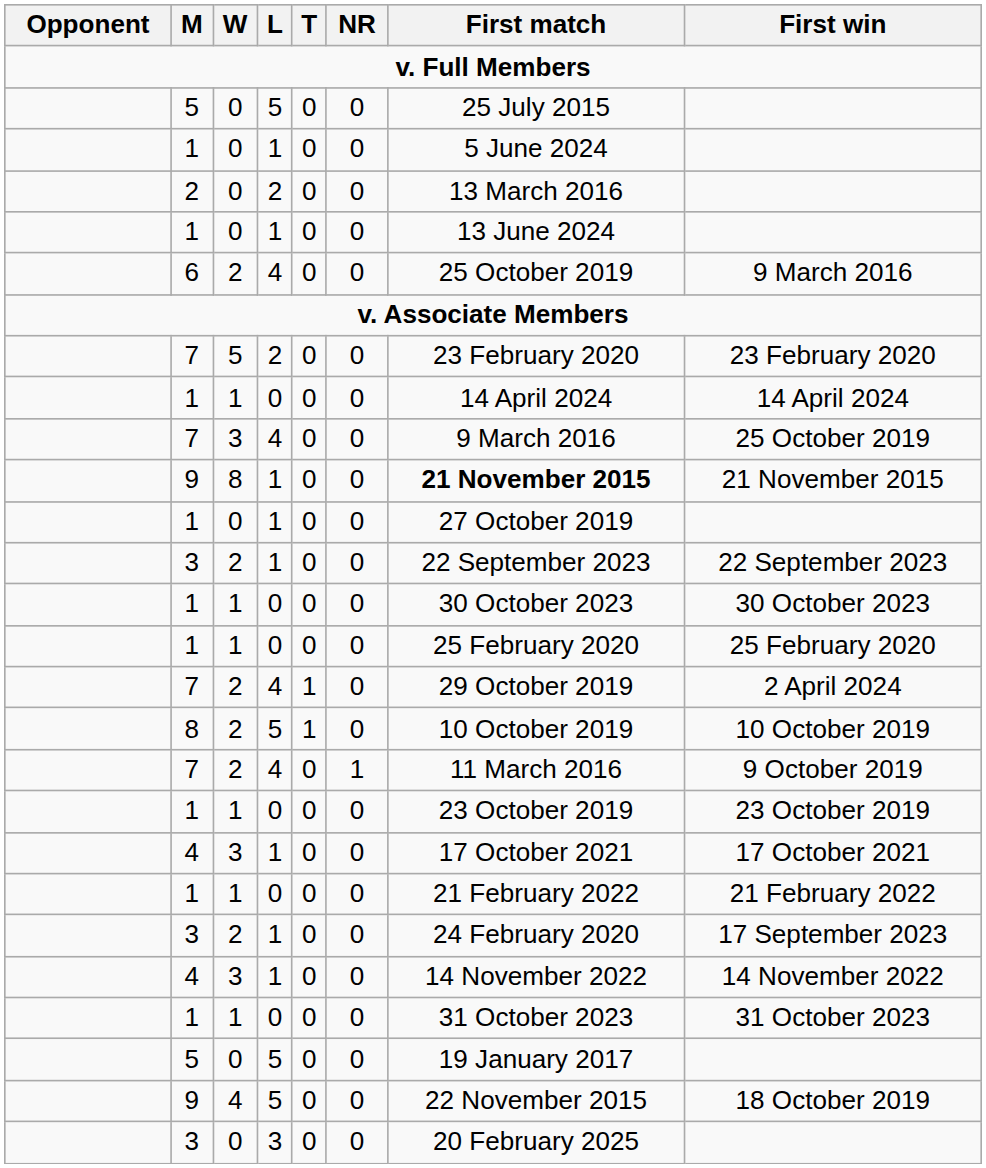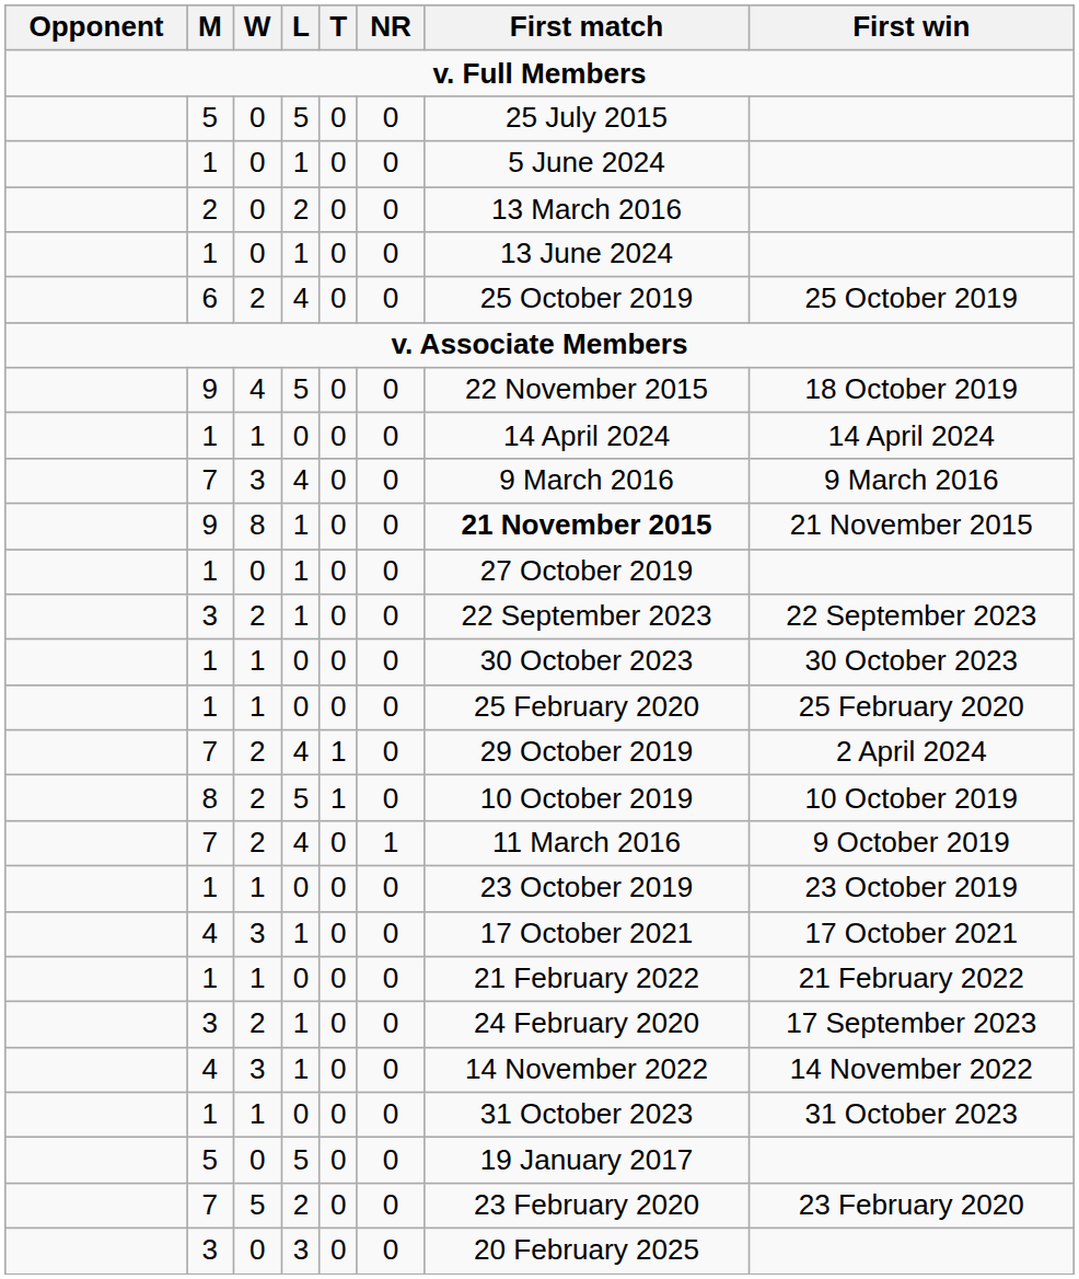6 | First win: 9 March 2016 -> 25 October 2019
rows swapped: 7 / 5 <-> 9 / 4
7 / 3 | First win: 25 October 2019 -> 9 March 2016
